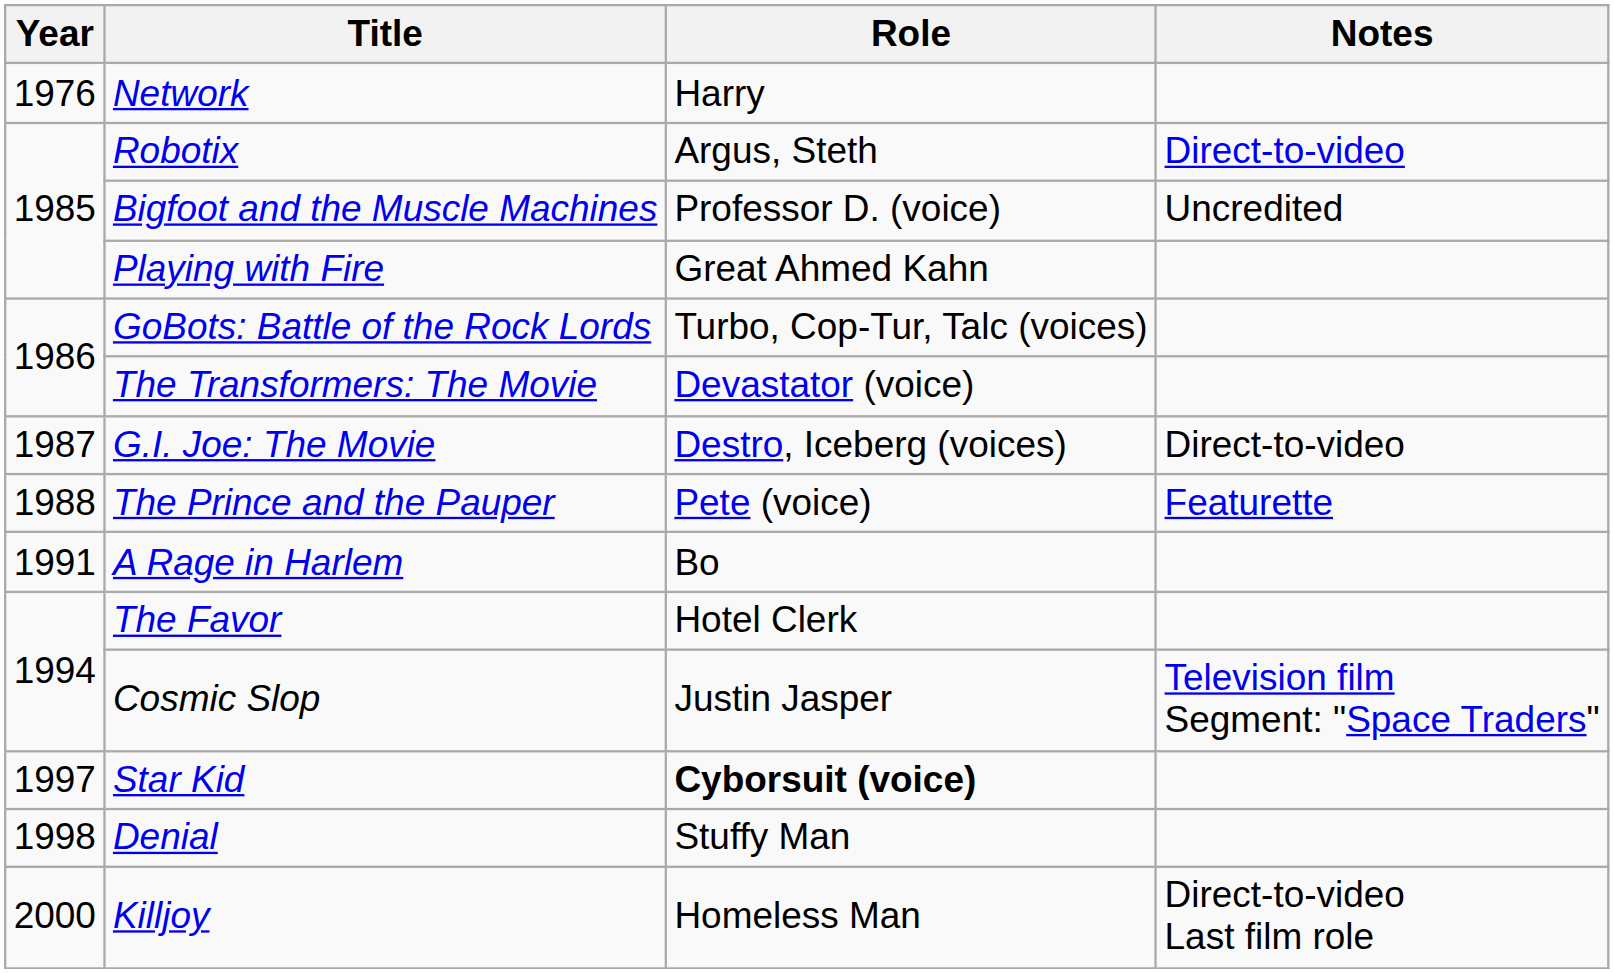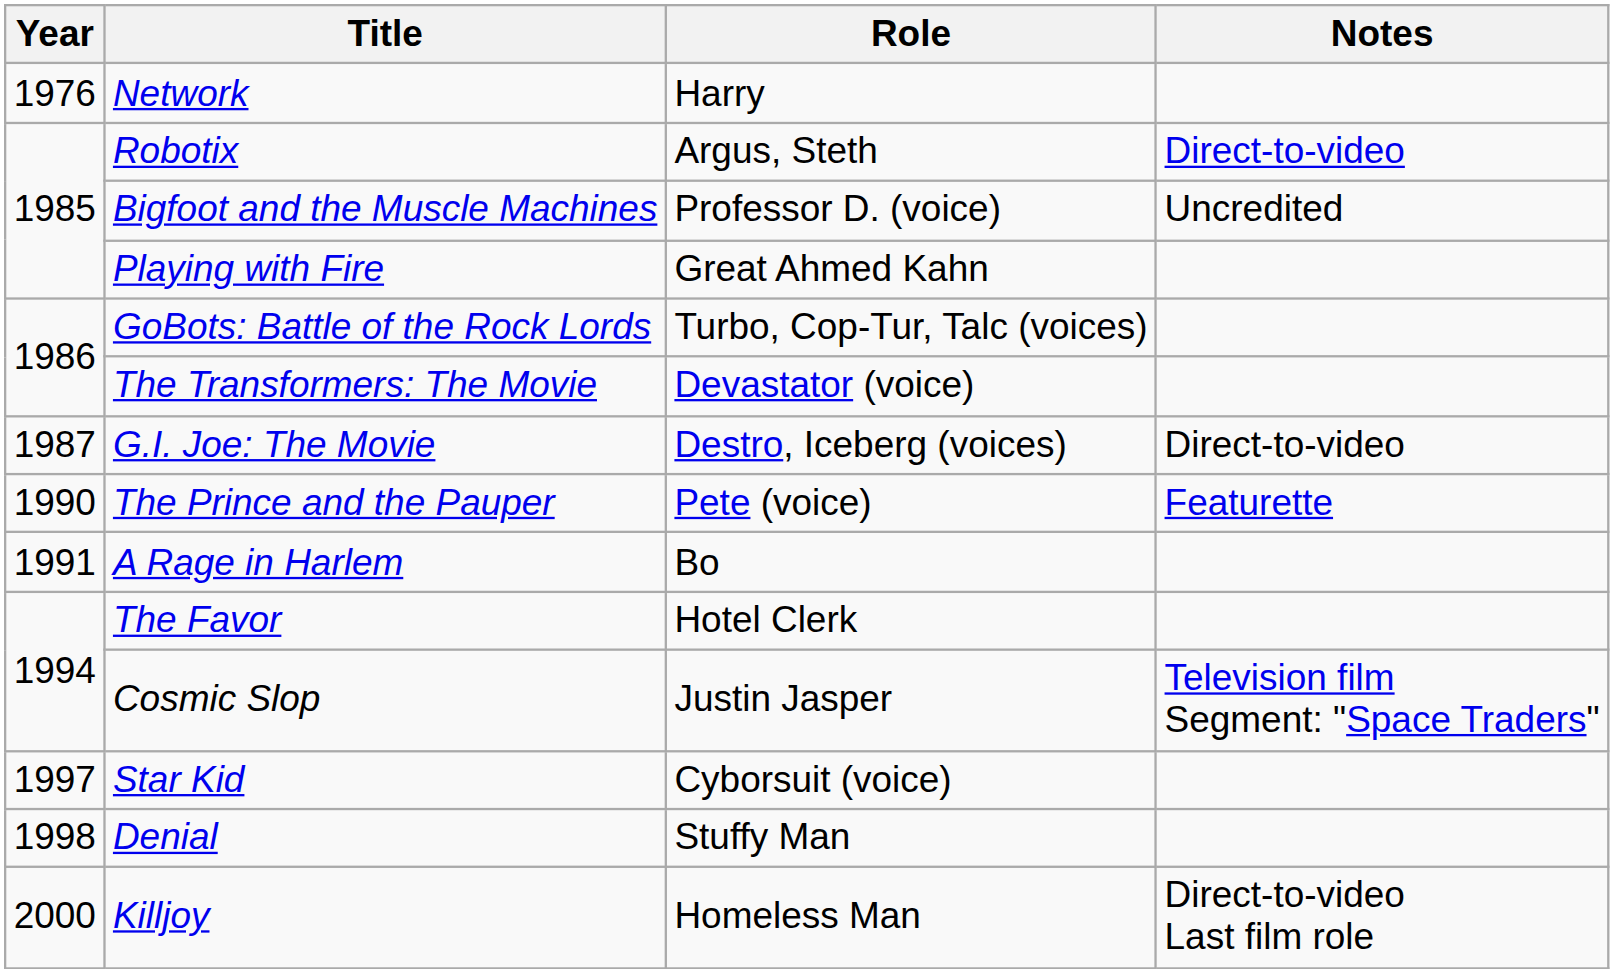The Prince and the Pauper | Year: 1988 -> 1990
Star Kid | Role: bold -> normal
